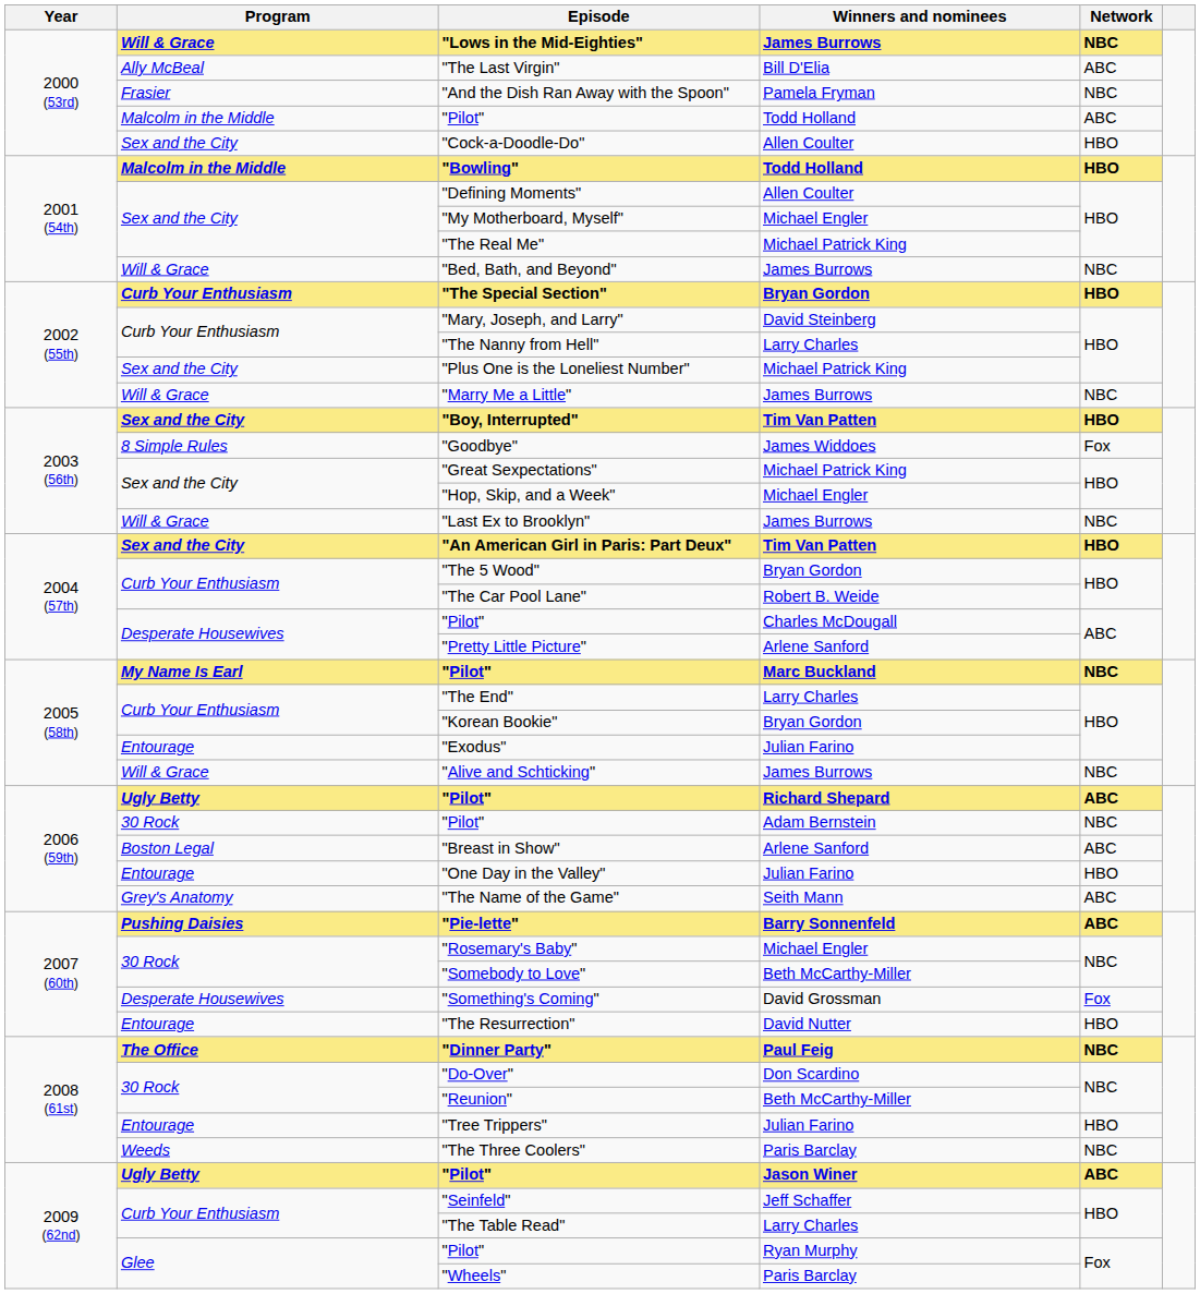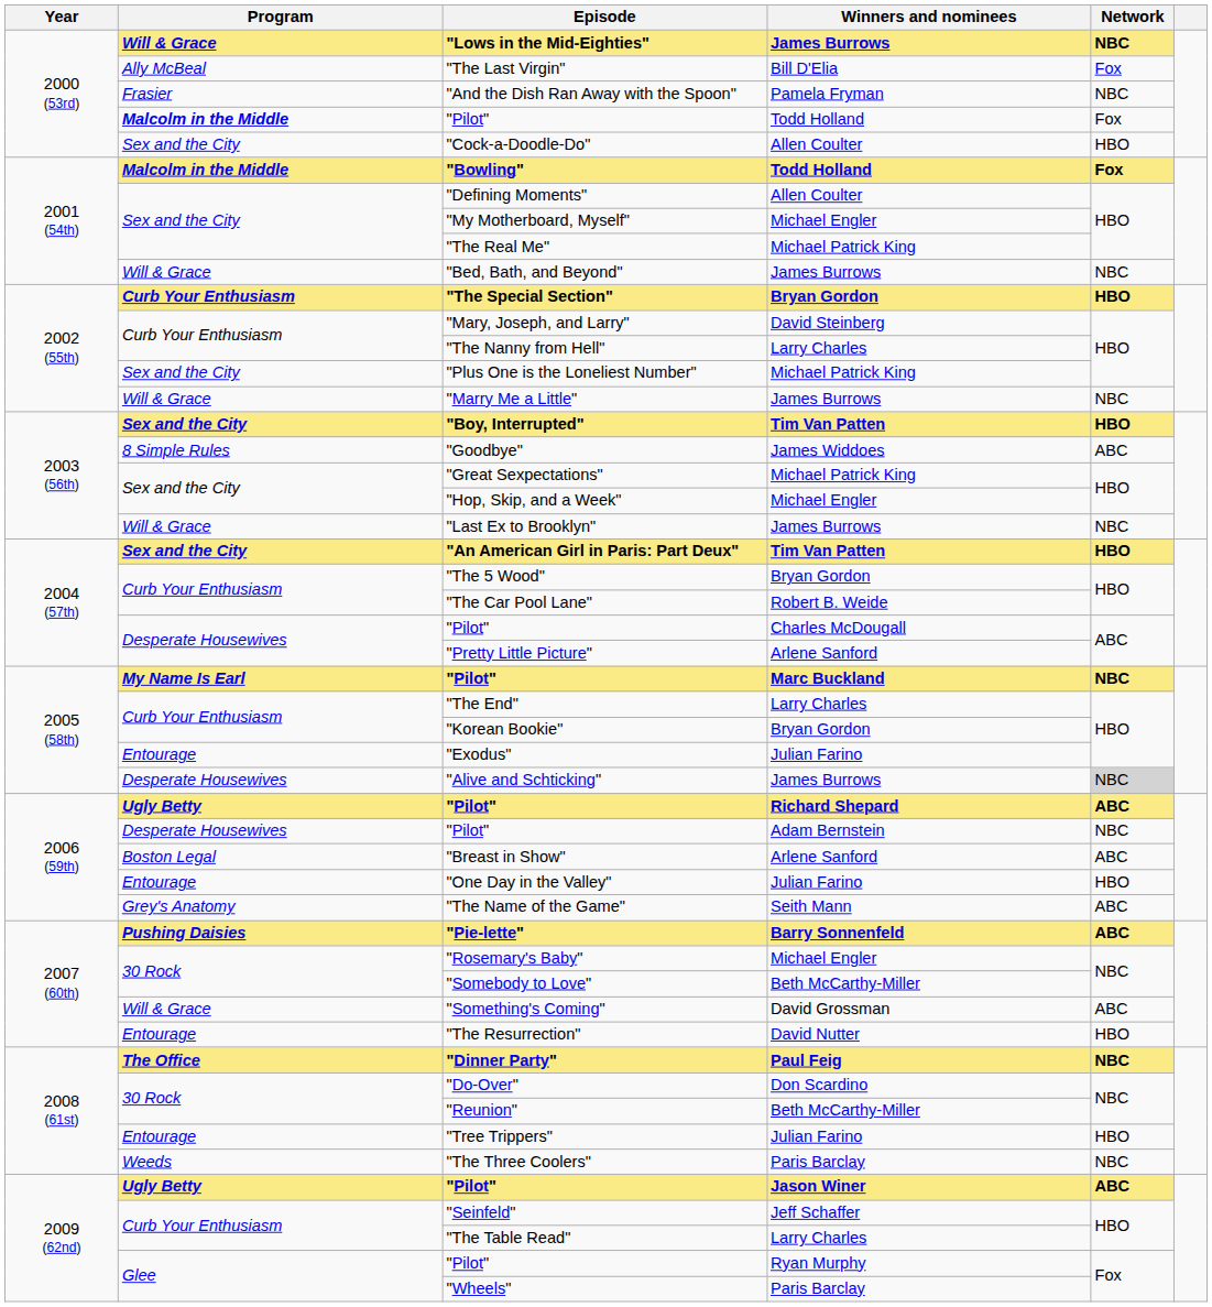"The Last Virgin" | Network: ABC -> Fox
"Pilot" / Todd Holland | Program: normal -> bold
"Pilot" / Todd Holland | Network: ABC -> Fox
"Bowling" | Network: HBO -> Fox
"Goodbye" | Network: Fox -> ABC
"Alive and Schticking" | Program: Will & Grace -> Desperate Housewives
"Alive and Schticking" | Network: no background -> lightgrey background
"Pilot" / Adam Bernstein | Program: 30 Rock -> Desperate Housewives
"Something's Coming" | Program: Desperate Housewives -> Will & Grace
"Something's Coming" | Network: Fox -> ABC
